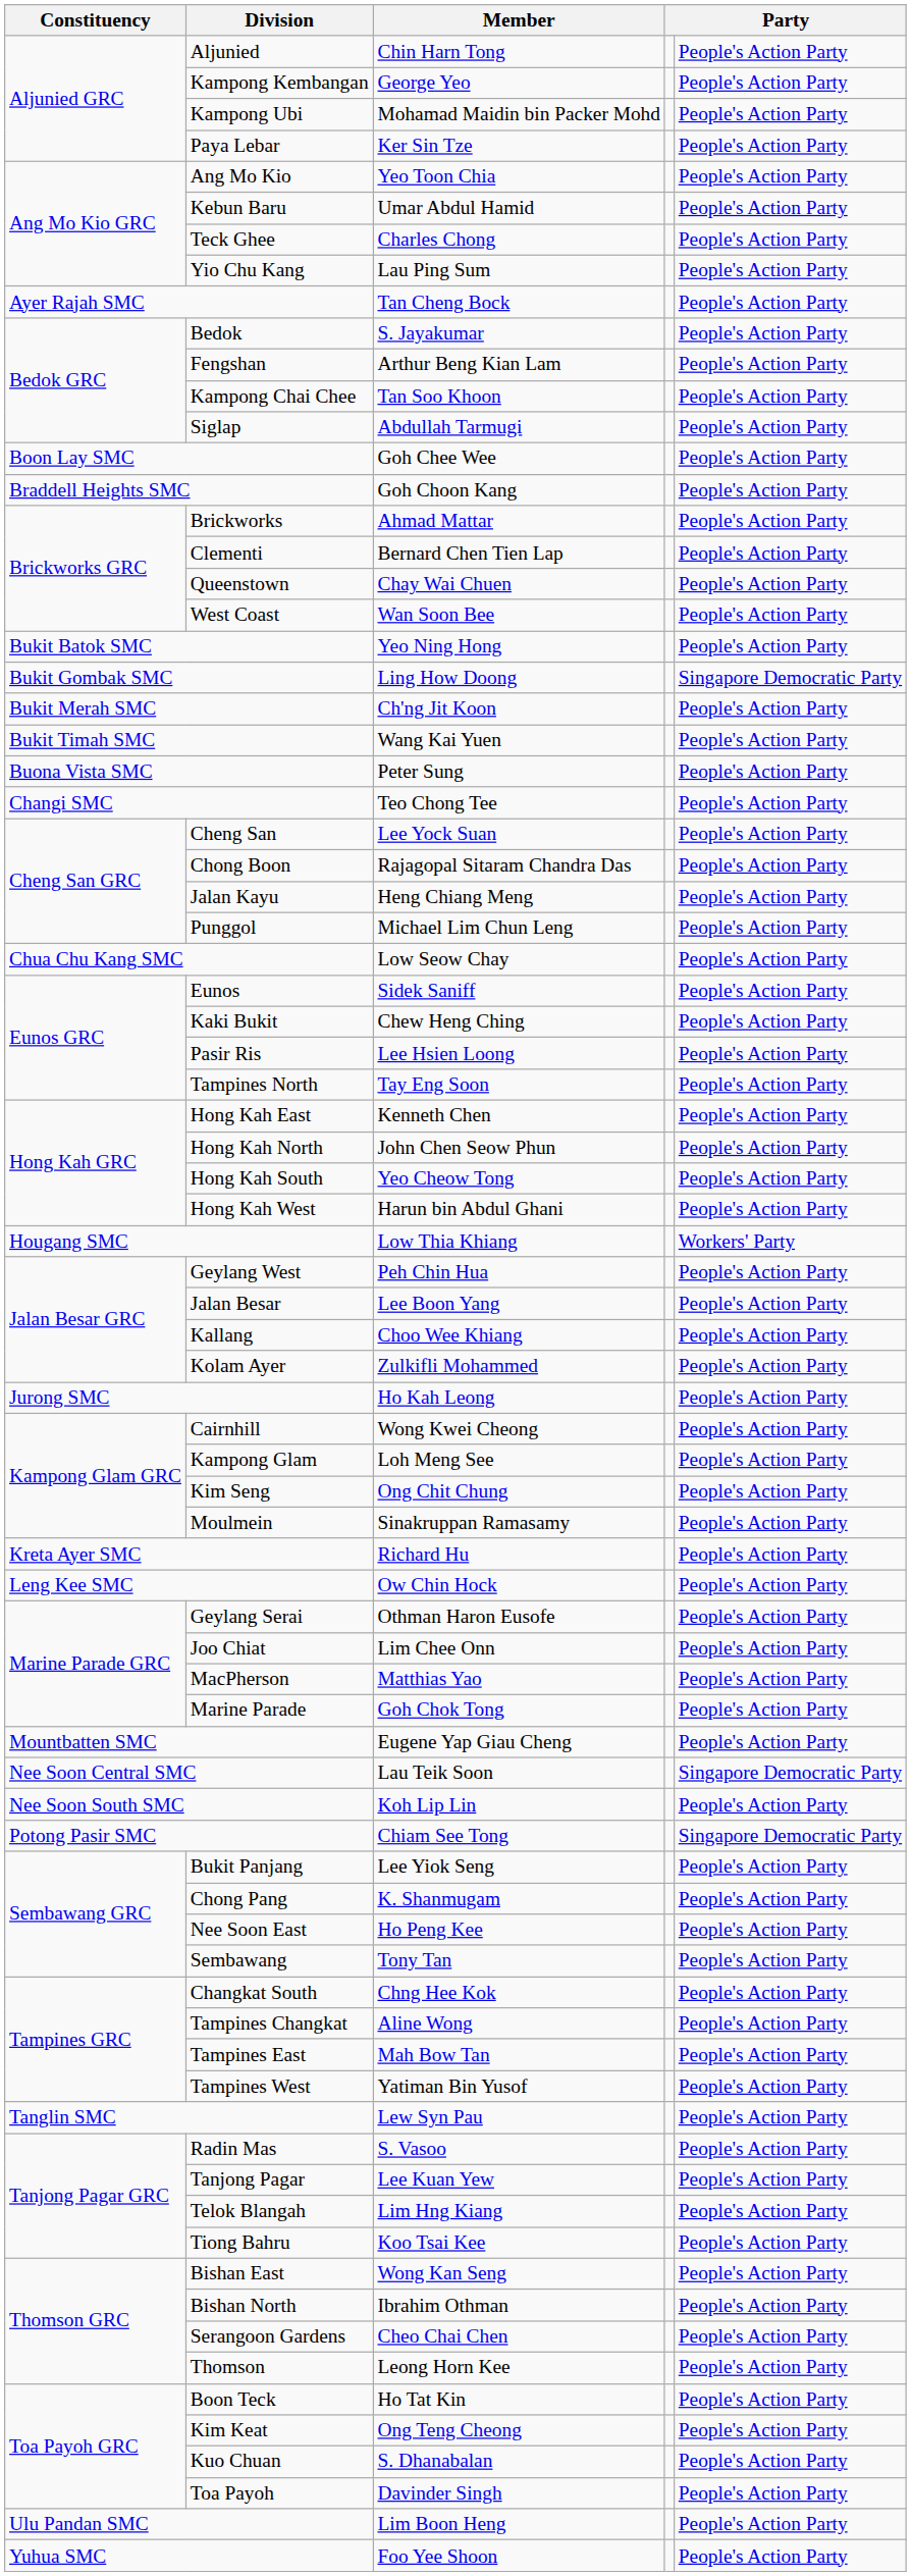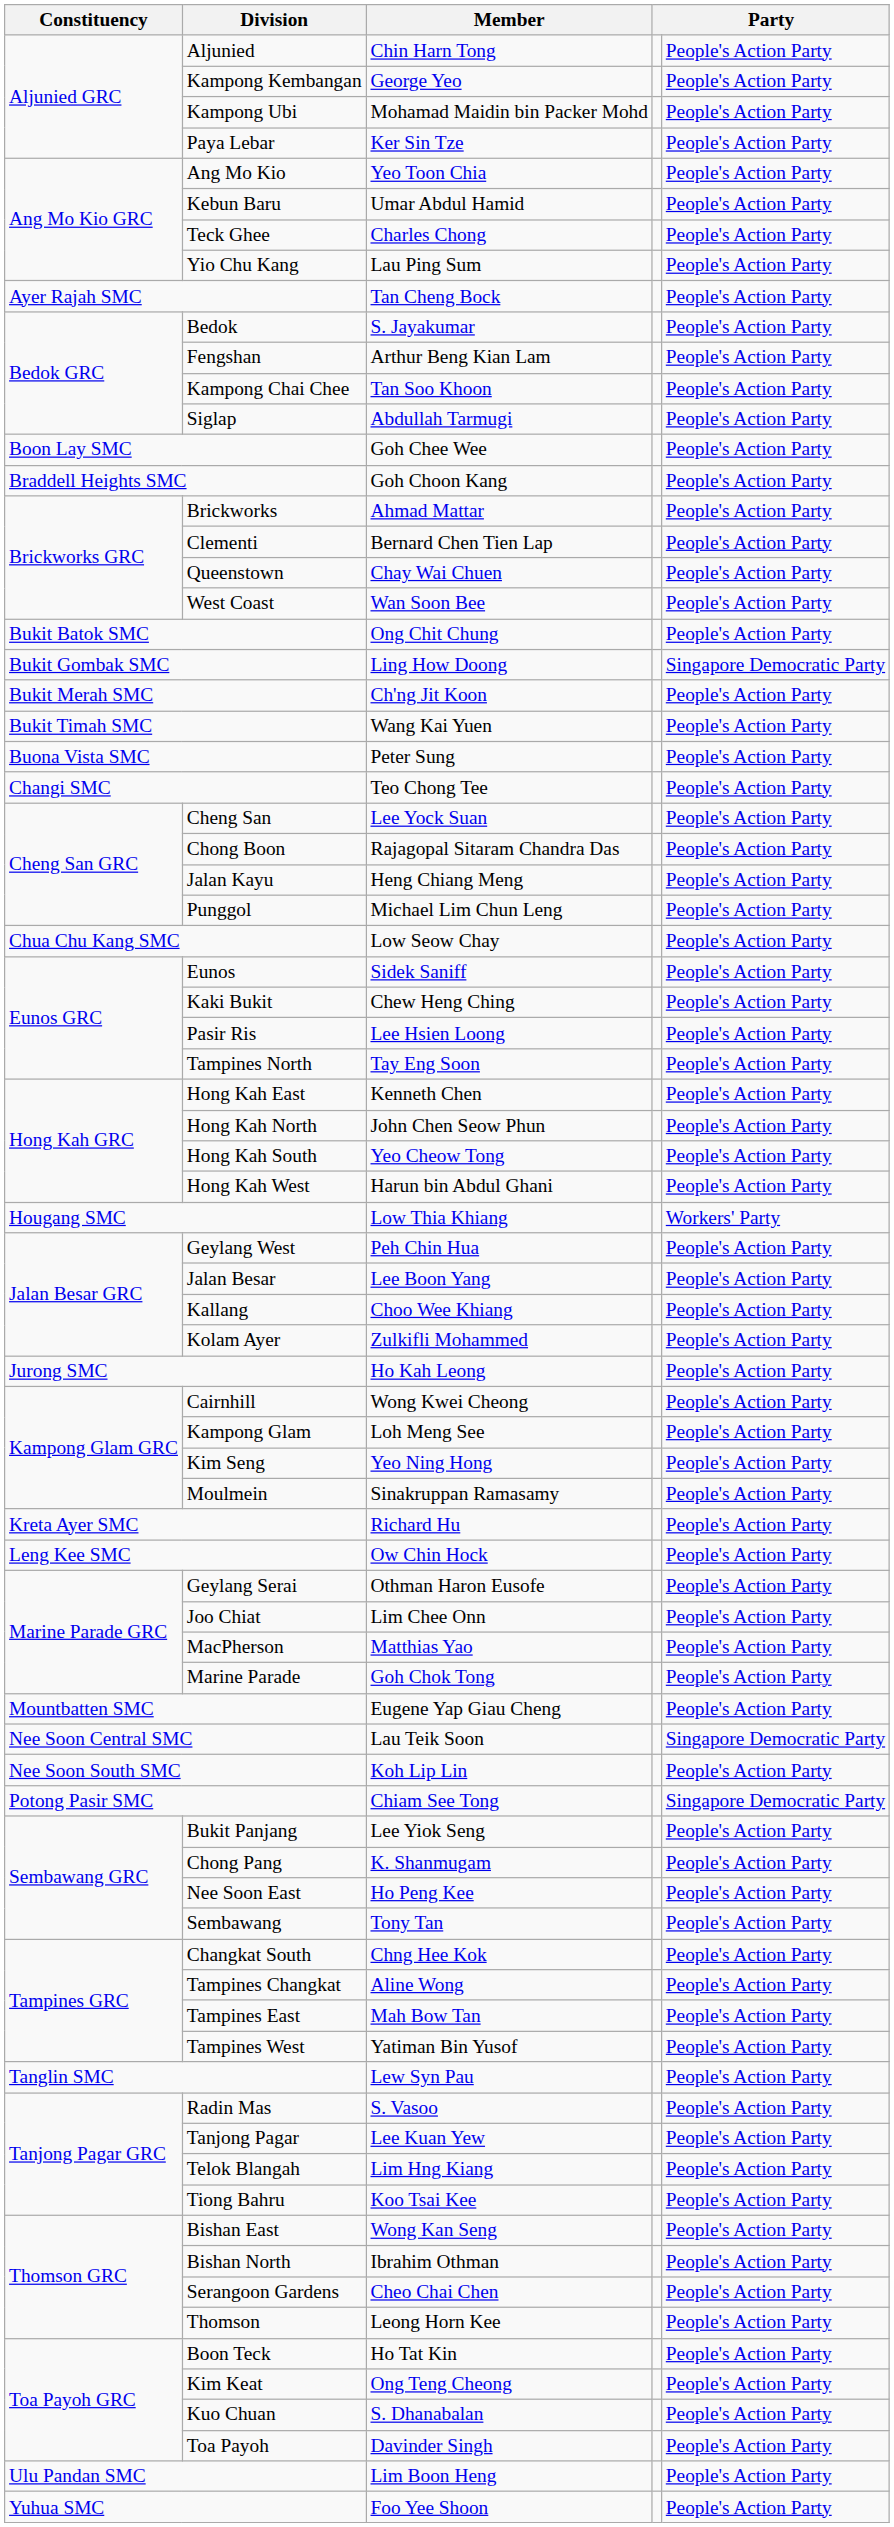Bukit Batok SMC | Member: Yeo Ning Hong -> Ong Chit Chung
Kim Seng | Member: Ong Chit Chung -> Yeo Ning Hong
